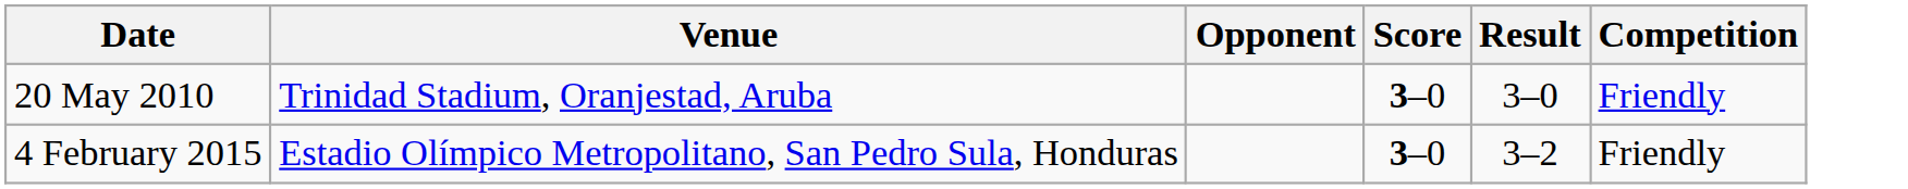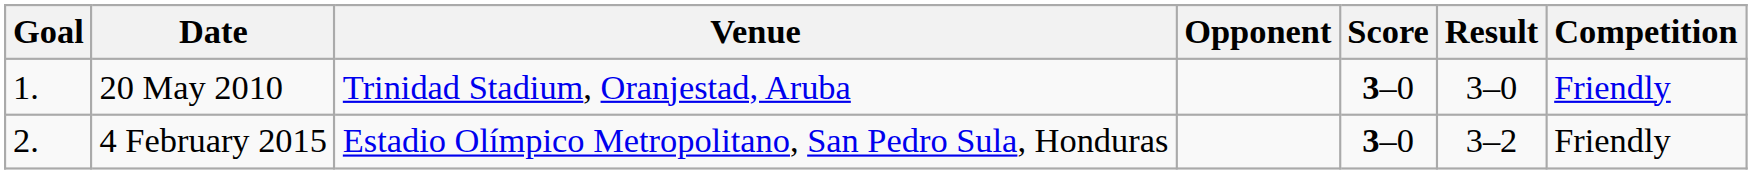+ column: Goal | 1. | 2.
